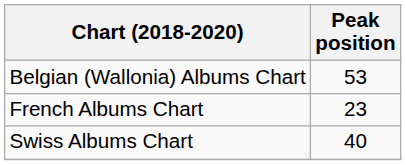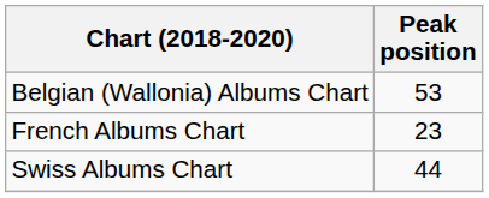Swiss Albums Chart | Peak position: 40 -> 44
